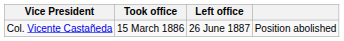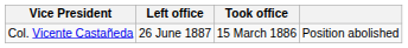columns swapped: Took office <-> Left office
